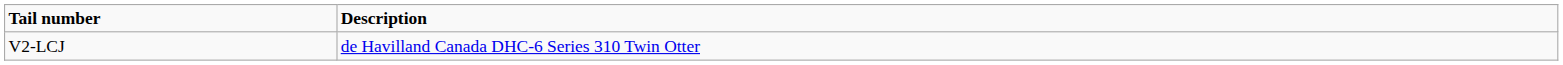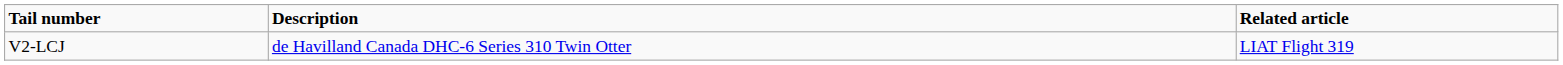+ column: Related article | LIAT Flight 319
